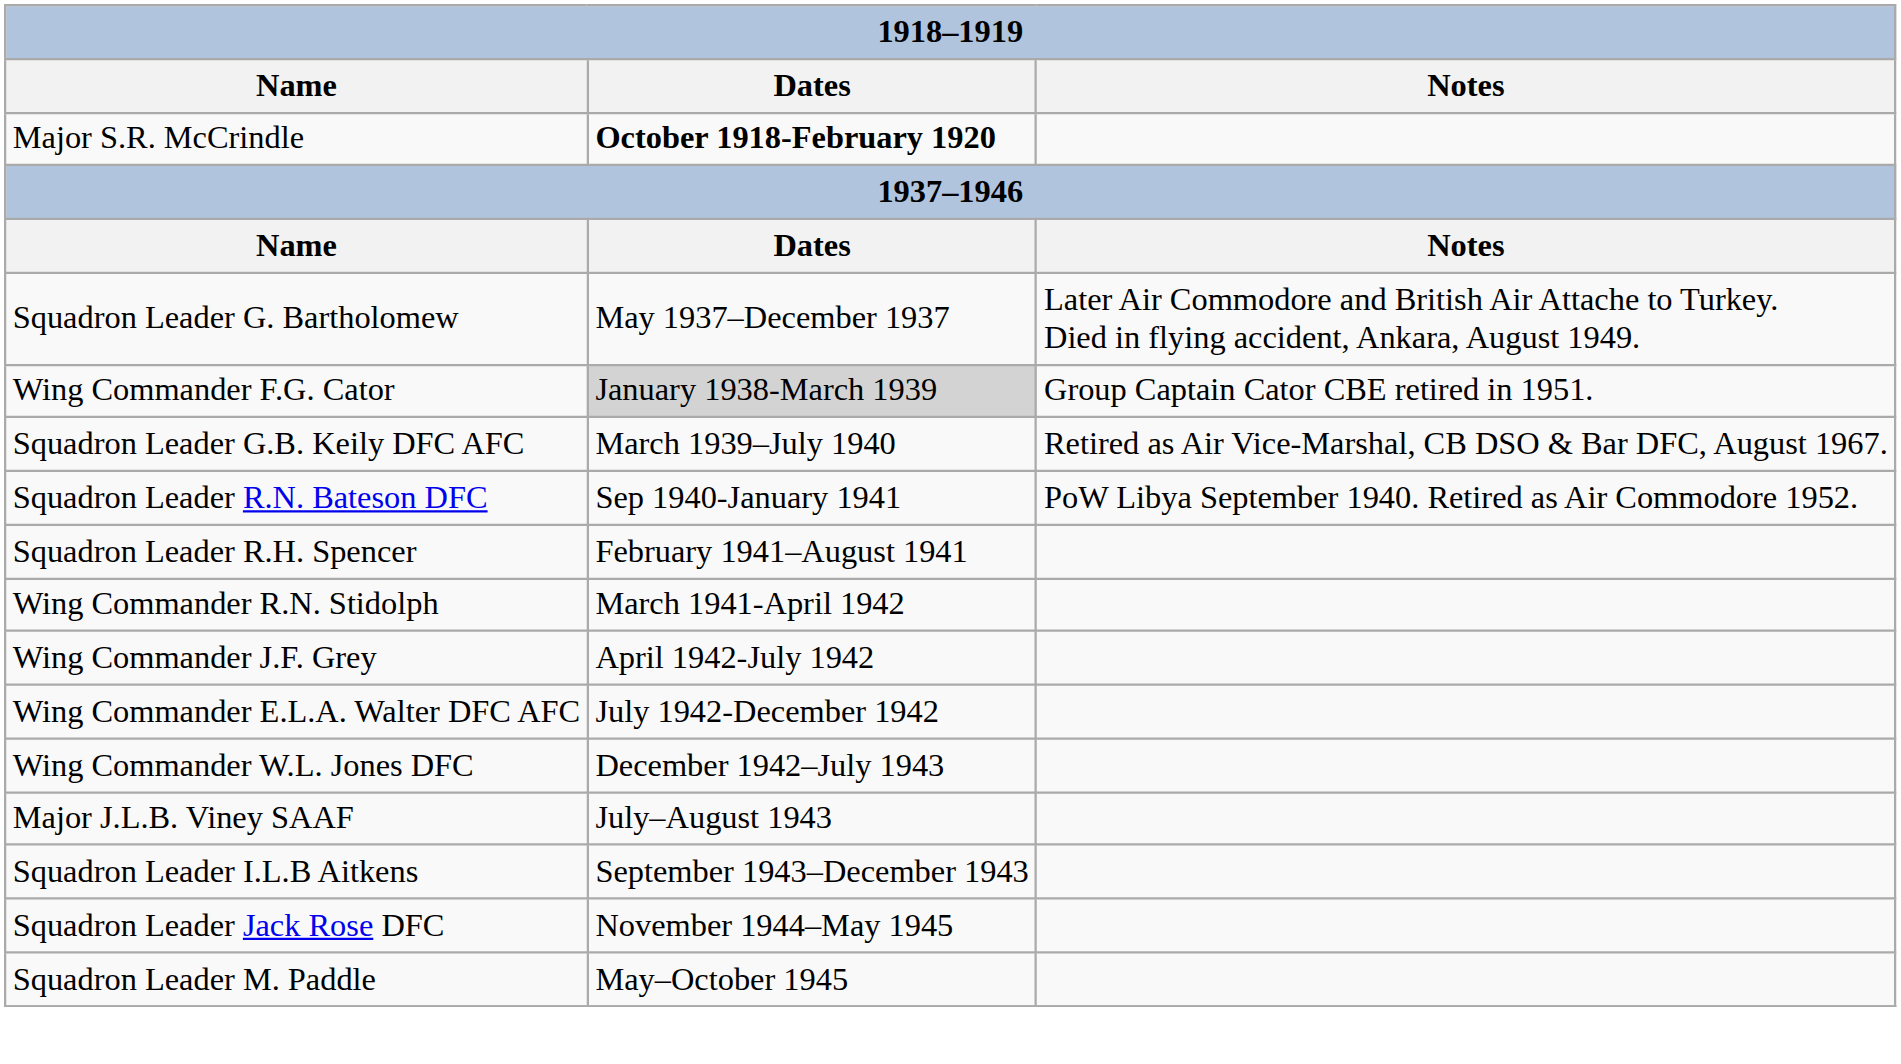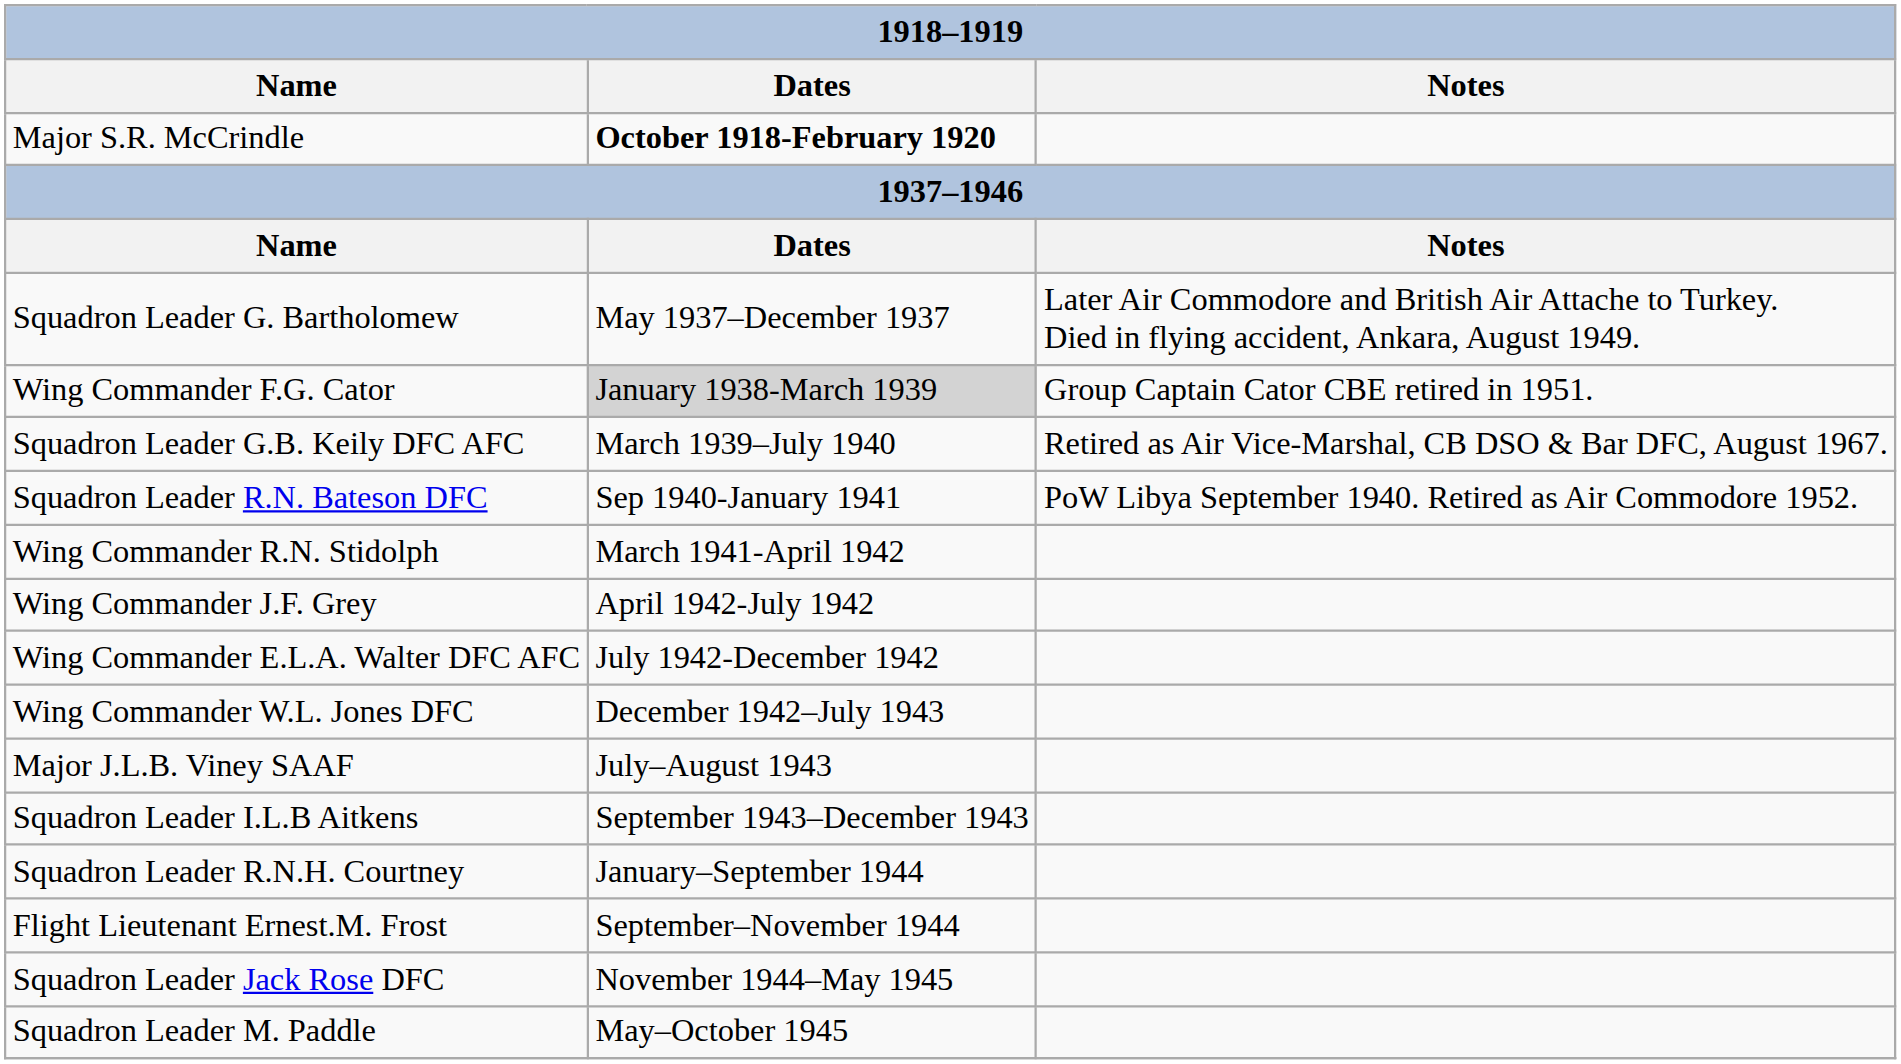- row: Squadron Leader R.H. Spencer | February 1941–August 1941
+ row: Squadron Leader R.N.H. Courtney | January–September 1944
+ row: Flight Lieutenant Ernest.M. Frost | September–November 1944
